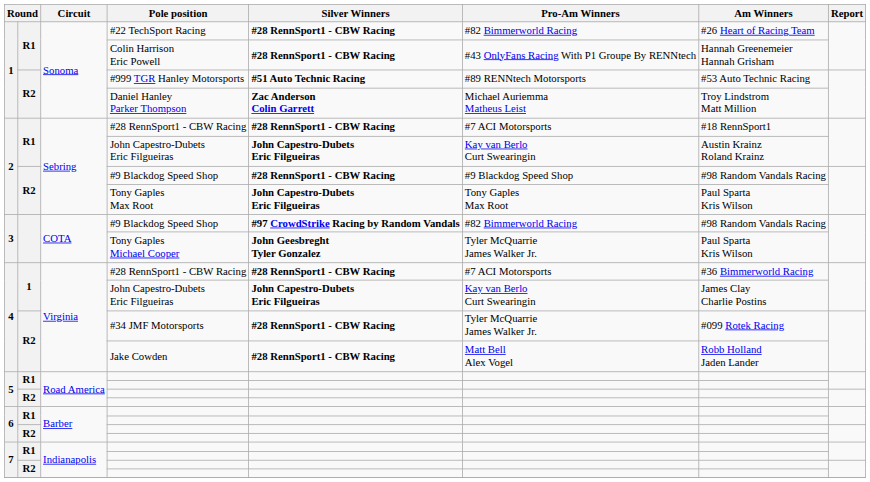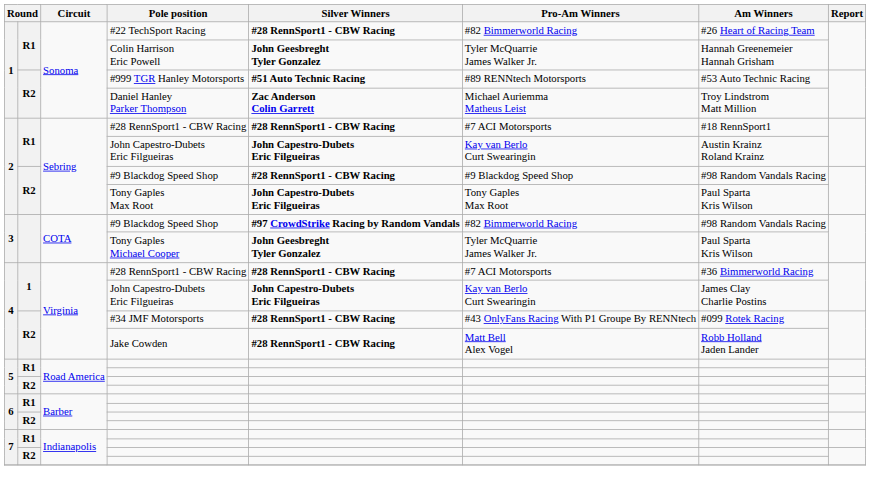Colin Harrison Eric Powell | Silver Winners: #28 RennSport1 - CBW Racing -> John Geesbreght Tyler Gonzalez
Colin Harrison Eric Powell | Pro-Am Winners: #43 OnlyFans Racing With P1 Groupe By RENNtech -> Tyler McQuarrie James Walker Jr.
#34 JMF Motorsports | Pro-Am Winners: Tyler McQuarrie James Walker Jr. -> #43 OnlyFans Racing With P1 Groupe By RENNtech
